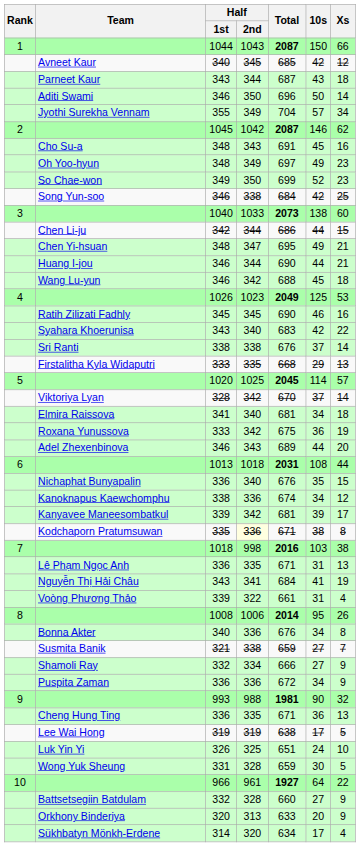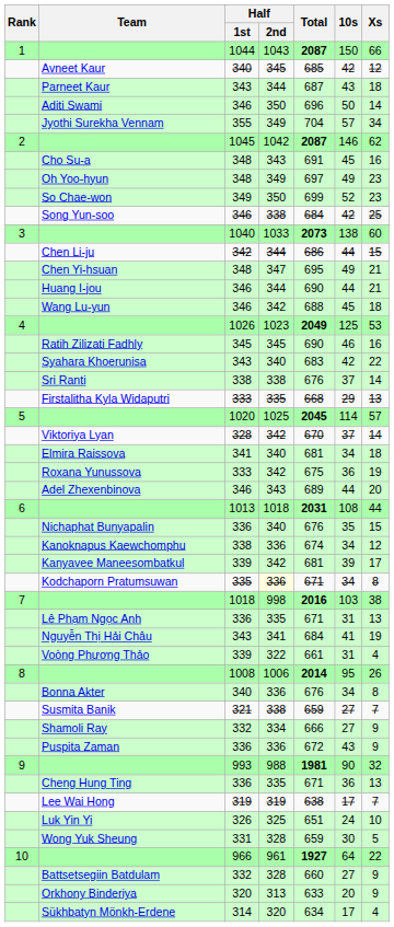Kodchaporn Pratumsuwan | 10s: 38 -> 34
Puspita Zaman | 10s: 34 -> 43
Lee Wai Hong | Xs: 5 -> 7
